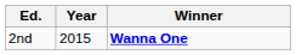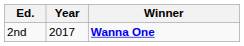2nd | Year: 2015 -> 2017
